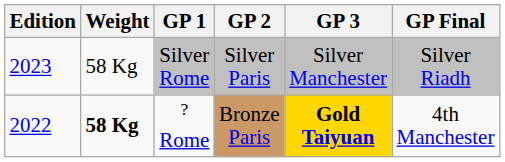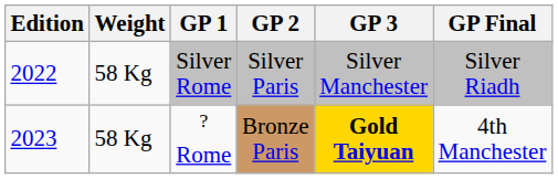Silver Rome | Edition: 2023 -> 2022
? Rome | Edition: 2022 -> 2023
? Rome | Weight: bold -> normal
